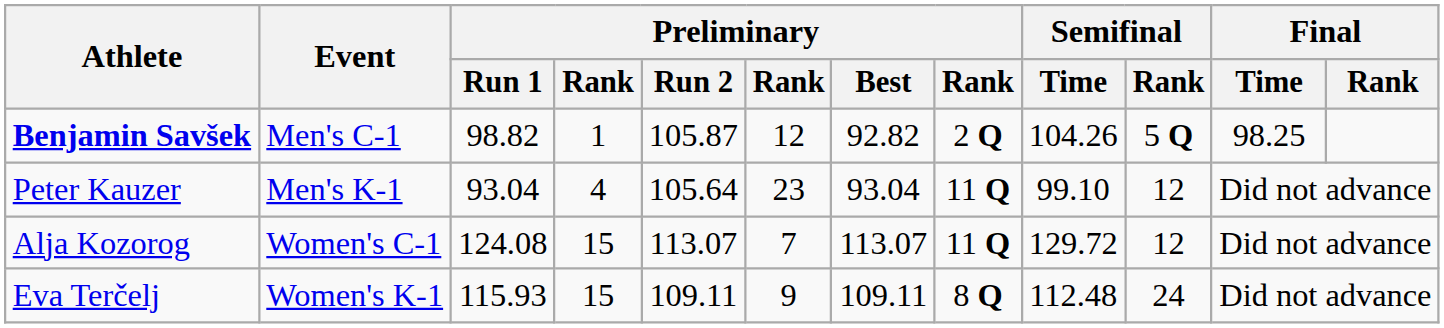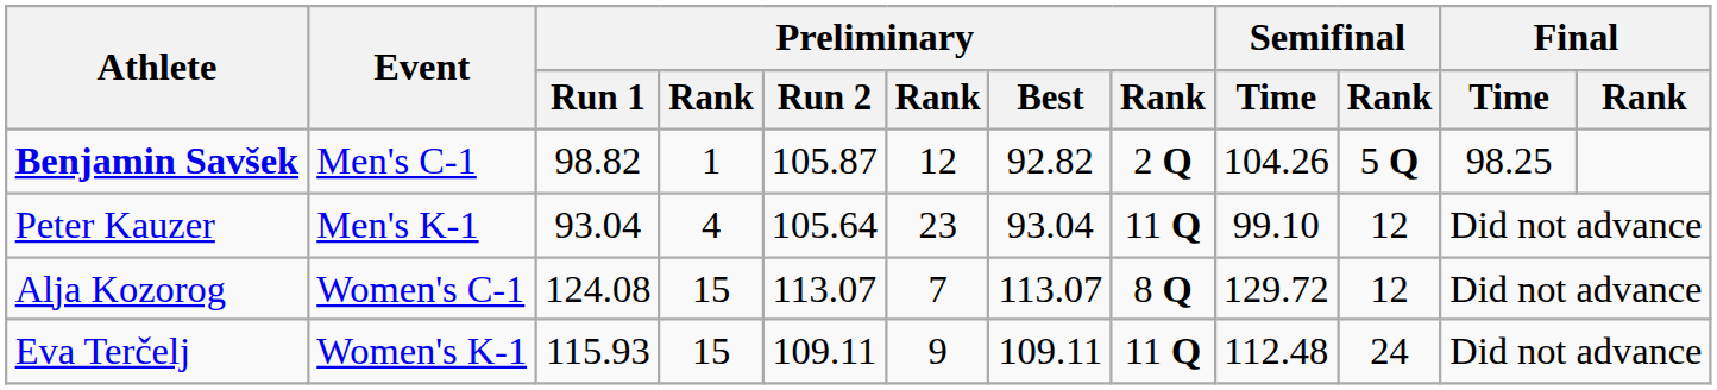Alja Kozorog | column 8: 11 Q -> 8 Q
Eva Terčelj | column 8: 8 Q -> 11 Q
